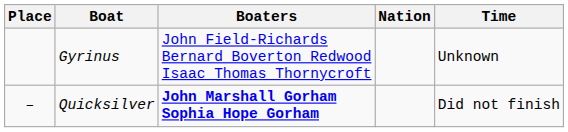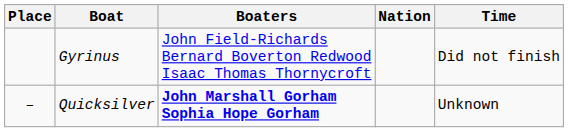Gyrinus | Time: Unknown -> Did not finish
Quicksilver | Time: Did not finish -> Unknown
